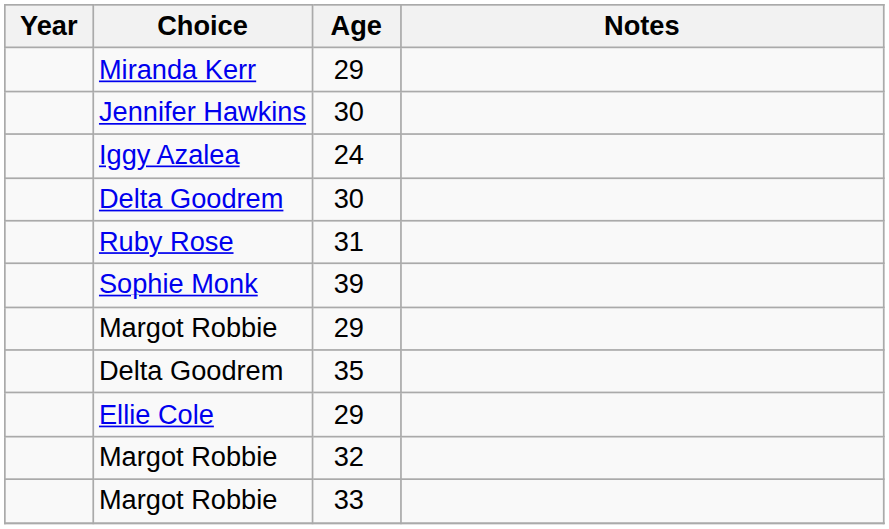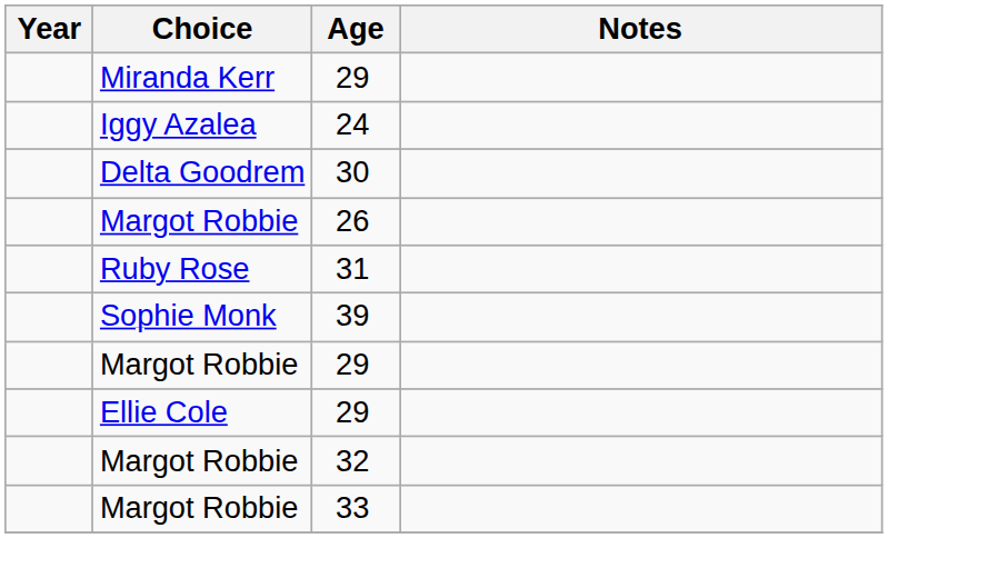- row: Jennifer Hawkins | 30
+ row: Margot Robbie | 26
- row: Delta Goodrem | 35
